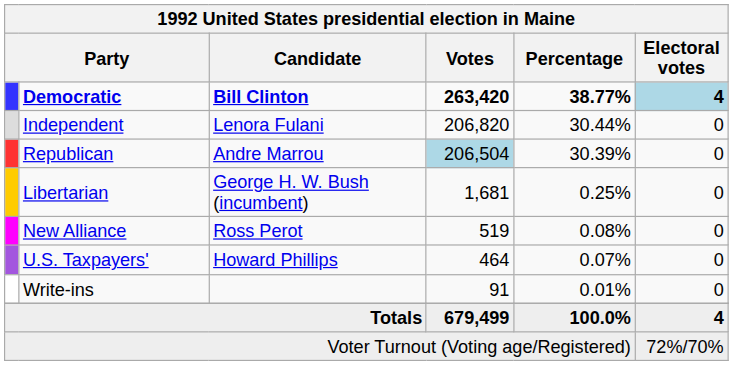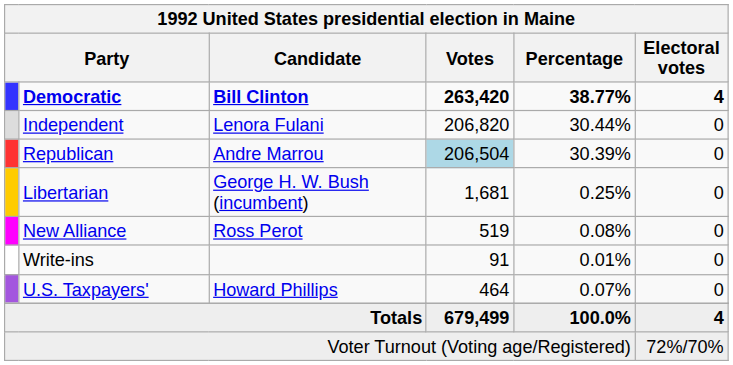Democratic | Electoral votes: lightblue background -> no background
rows swapped: U.S. Taxpayers' <-> Write-ins
